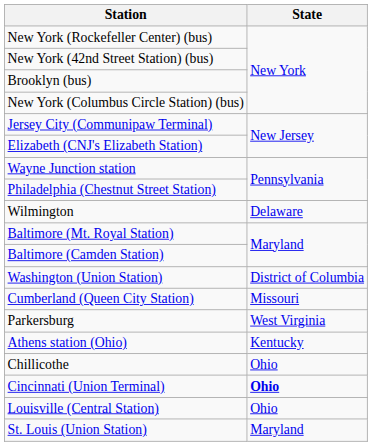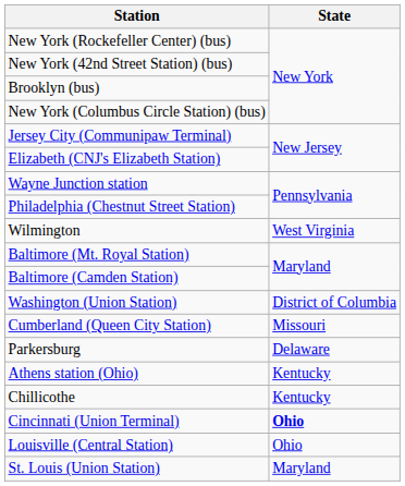Wilmington | State: Delaware -> West Virginia
Parkersburg | State: West Virginia -> Delaware
Chillicothe | State: Ohio -> Kentucky
